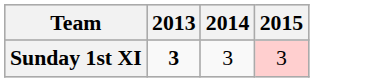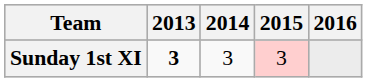+ column: 2016
